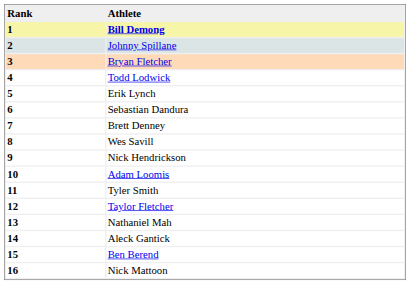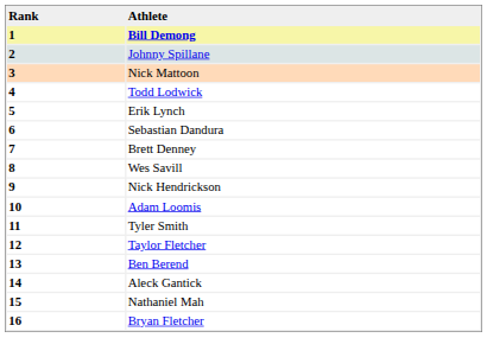3 | Athlete: Bryan Fletcher -> Nick Mattoon
13 | Athlete: Nathaniel Mah -> Ben Berend
15 | Athlete: Ben Berend -> Nathaniel Mah
16 | Athlete: Nick Mattoon -> Bryan Fletcher
